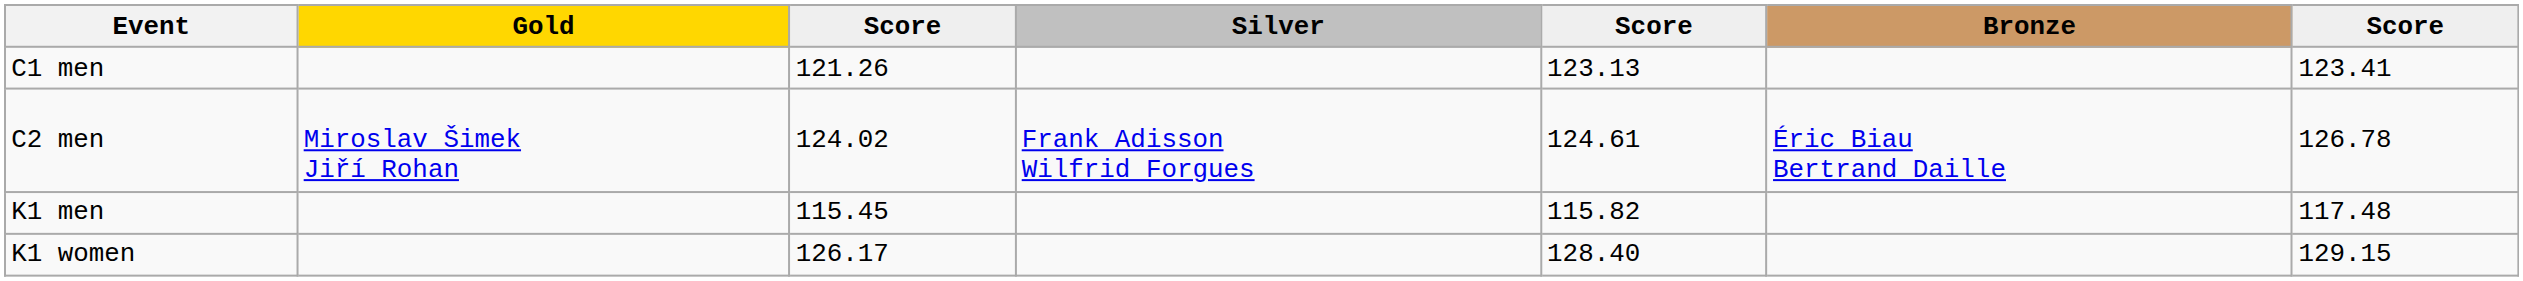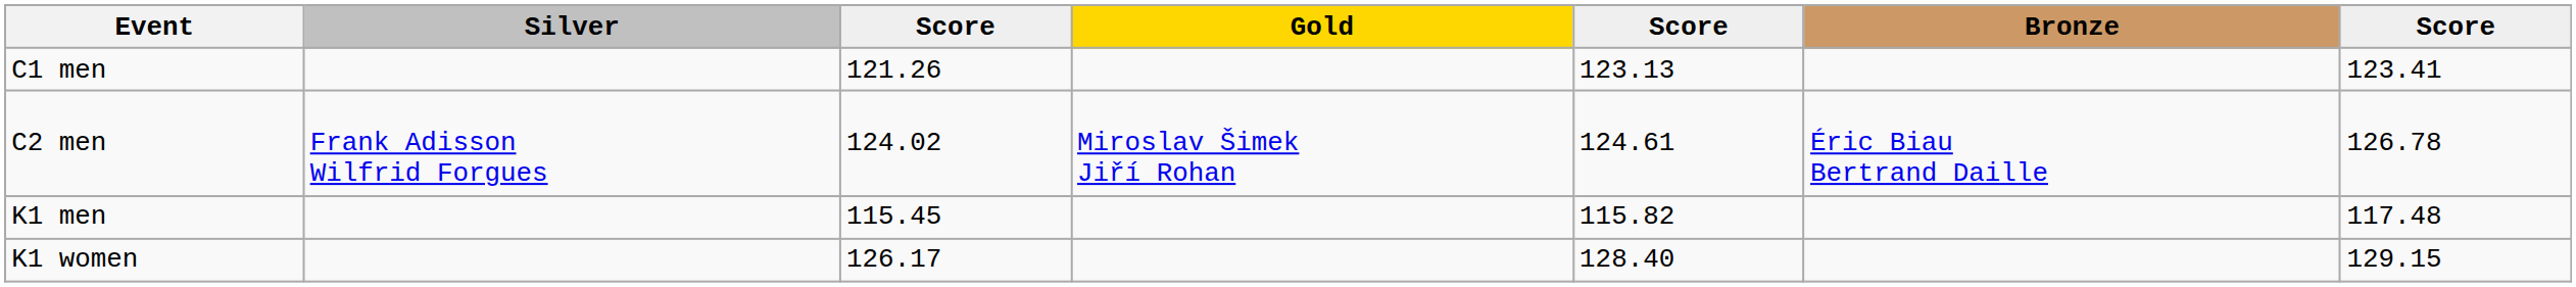columns swapped: Gold <-> Silver
